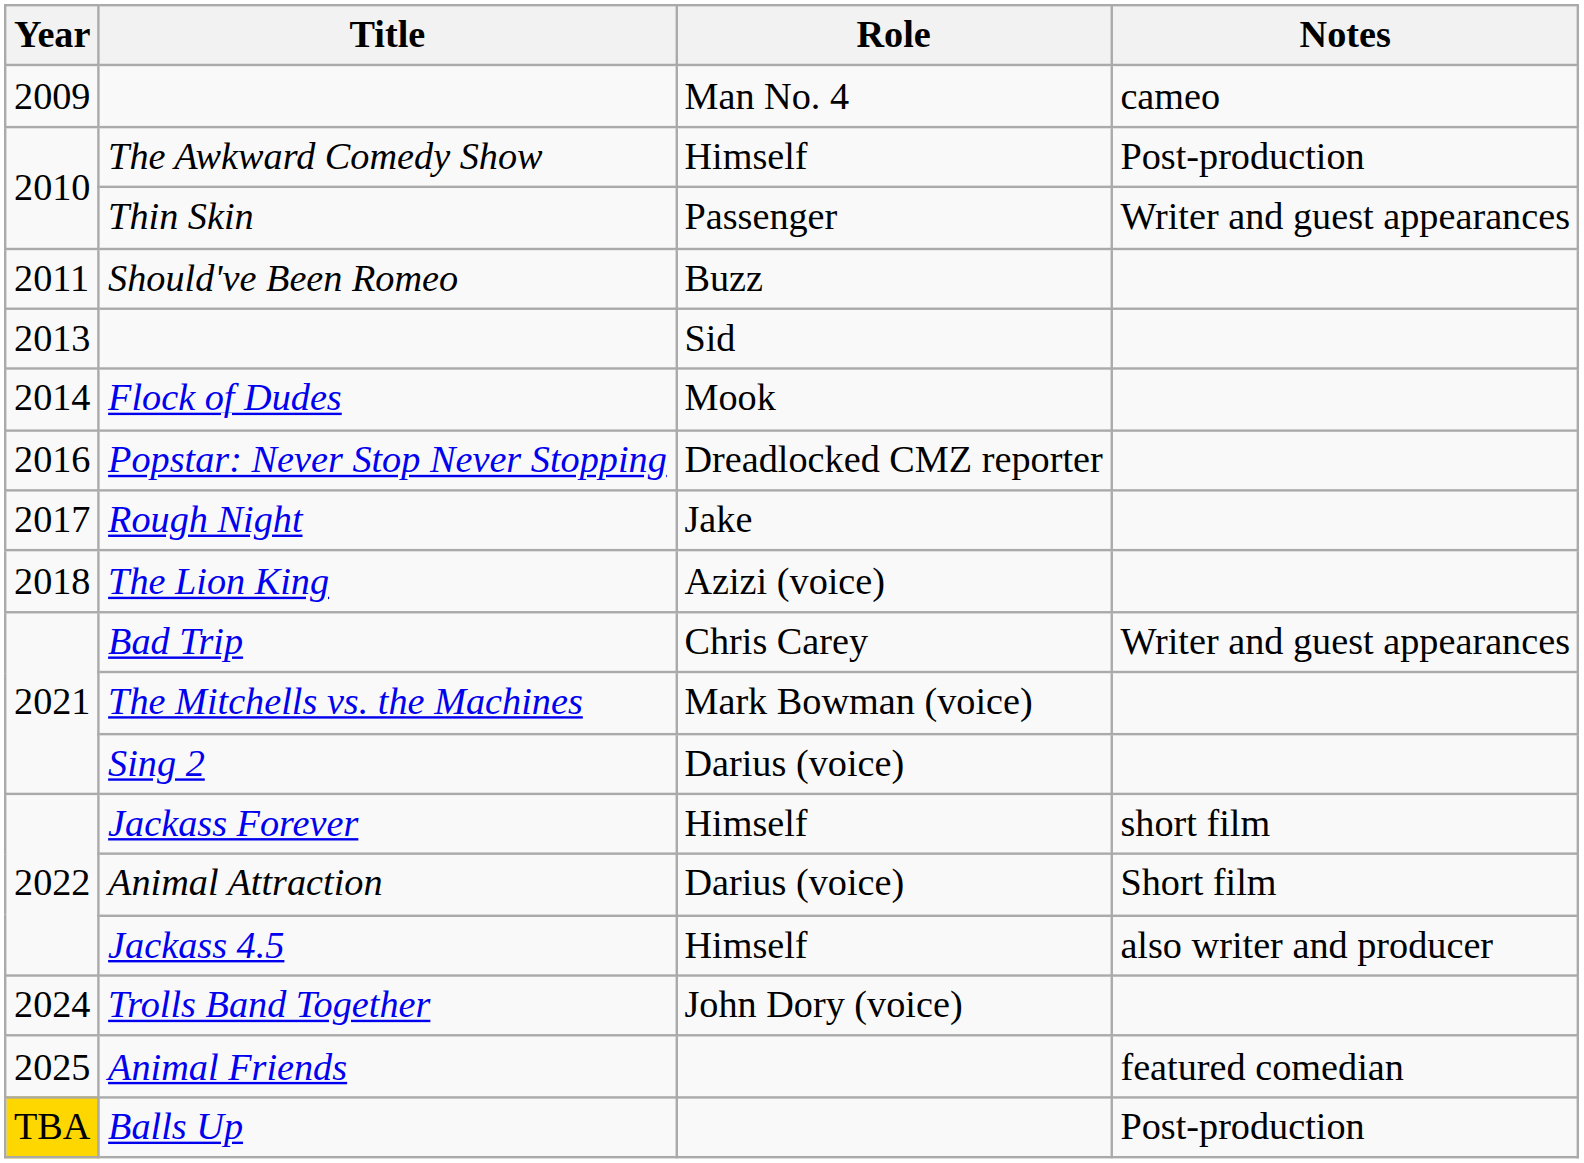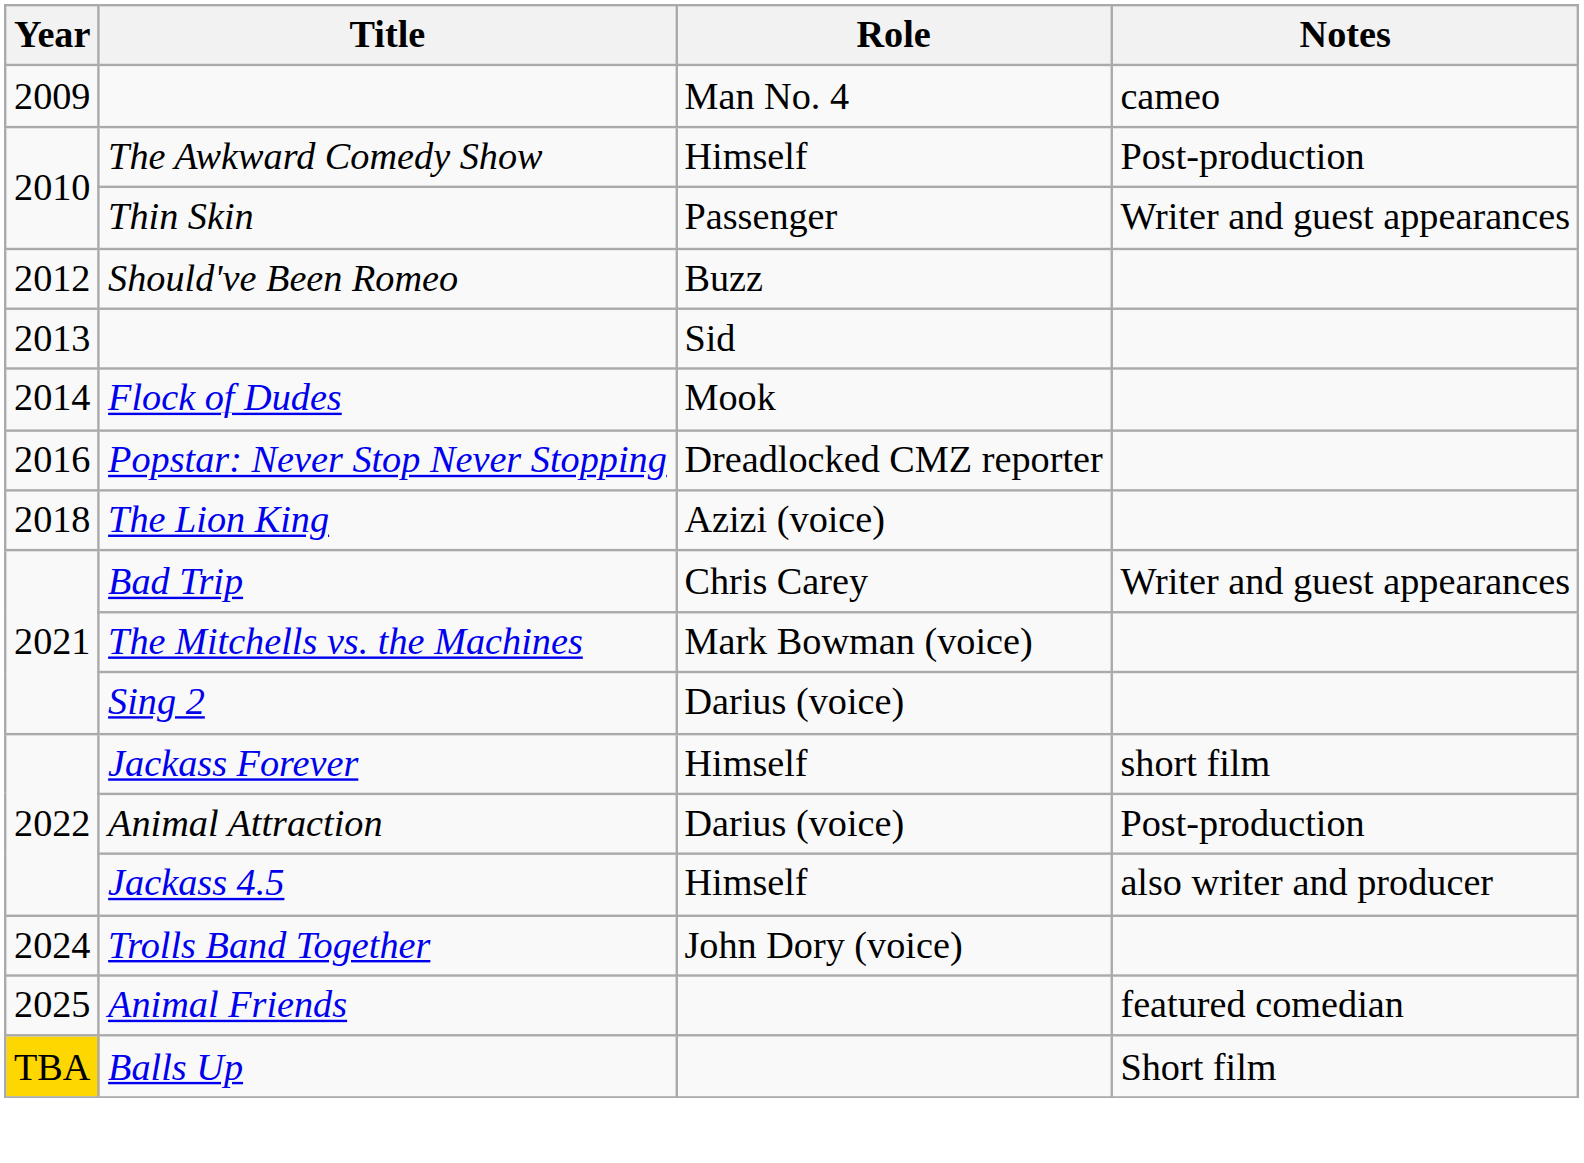Should've Been Romeo | Year: 2011 -> 2012
- row: 2017 | Rough Night | Jake
Animal Attraction | Notes: Short film -> Post-production
Balls Up | Notes: Post-production -> Short film
